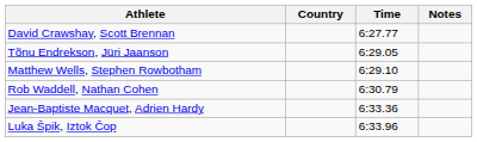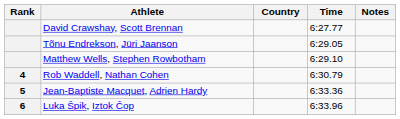+ column: Rank | 4 | 5 | 6
